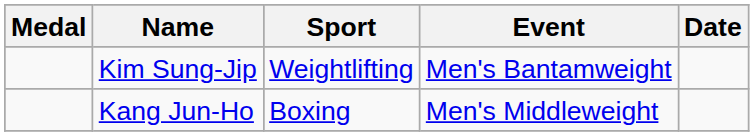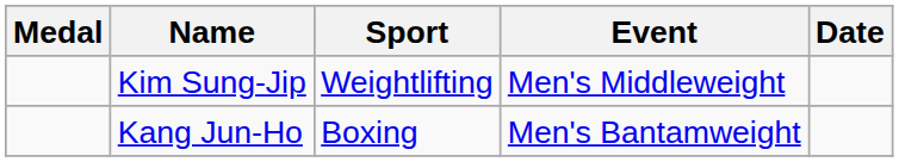Kim Sung-Jip | Event: Men's Bantamweight -> Men's Middleweight
Kang Jun-Ho | Event: Men's Middleweight -> Men's Bantamweight
